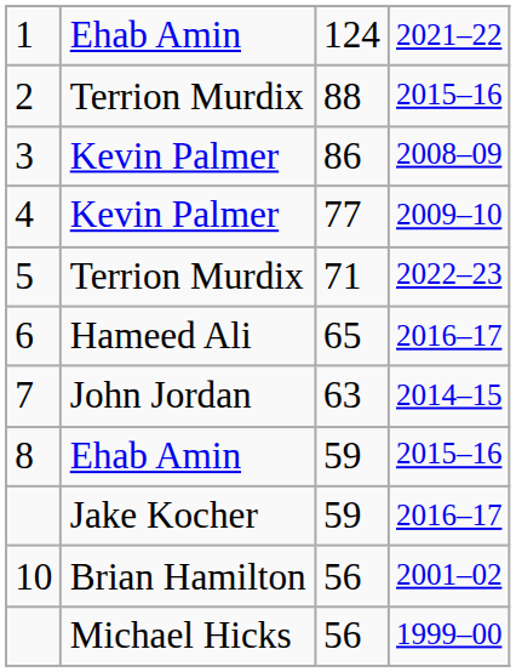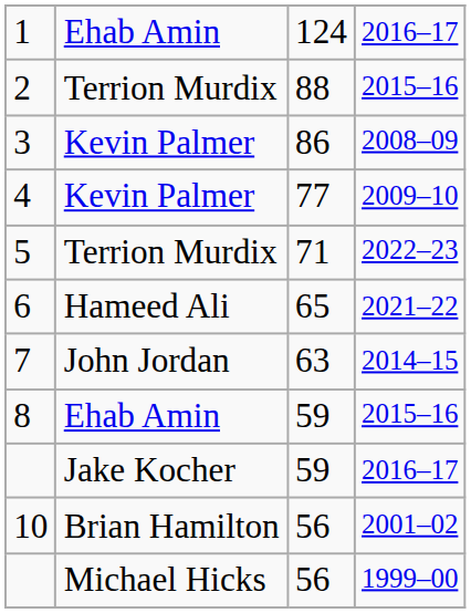1 | column 4: 2021–22 -> 2016–17
6 | column 4: 2016–17 -> 2021–22
